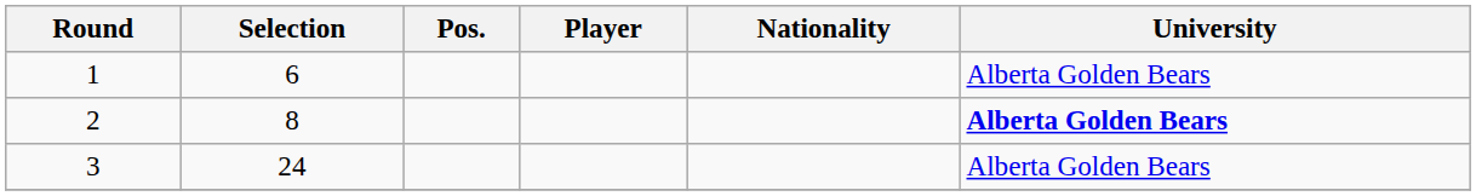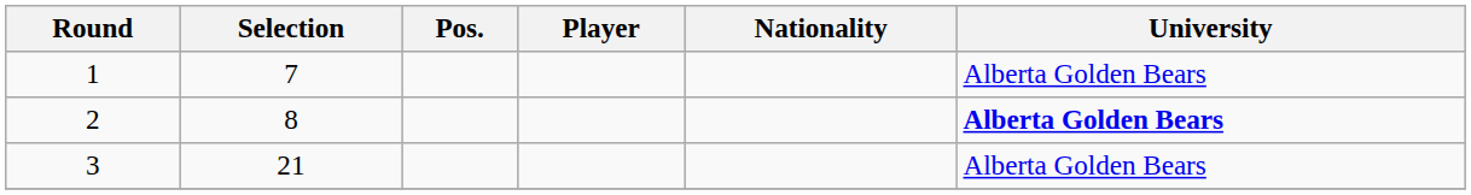1 | Selection: 6 -> 7
3 | Selection: 24 -> 21
